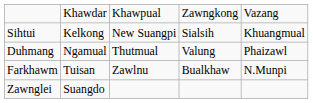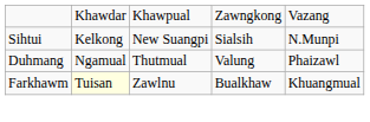Sihtui | column 5: Khuangmual -> N.Munpi
Farkhawm | column 2: no background -> lightyellow background
Farkhawm | column 5: N.Munpi -> Khuangmual
- row: Zawnglei | Suangdo
